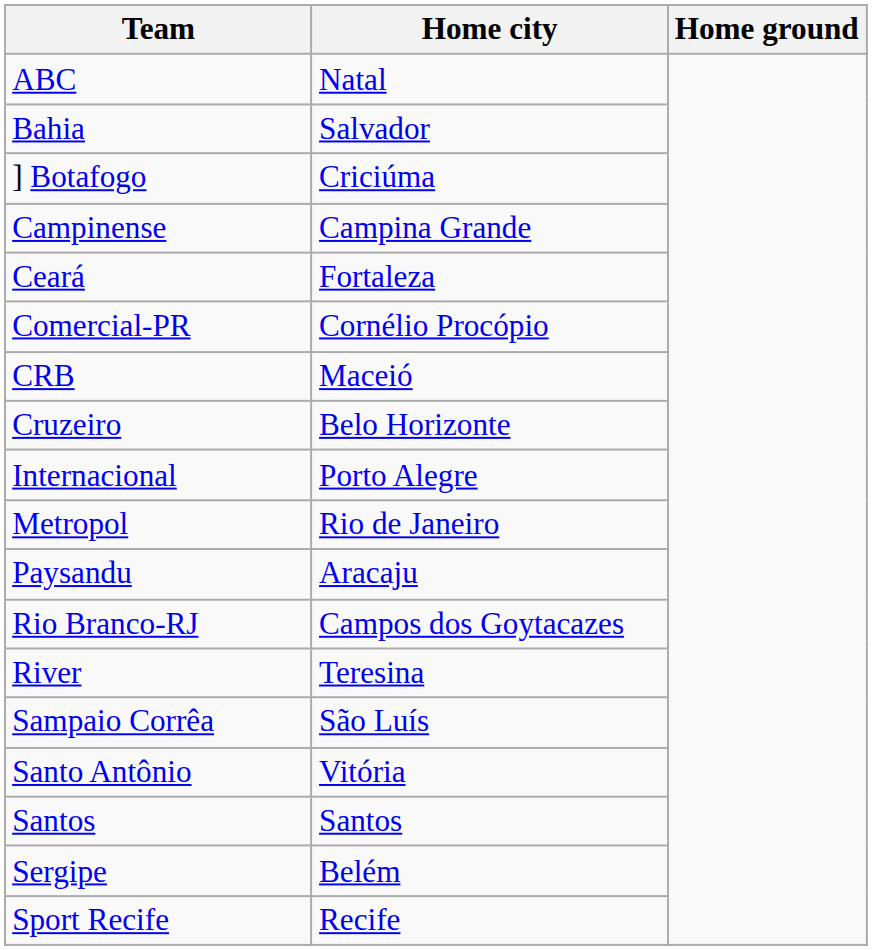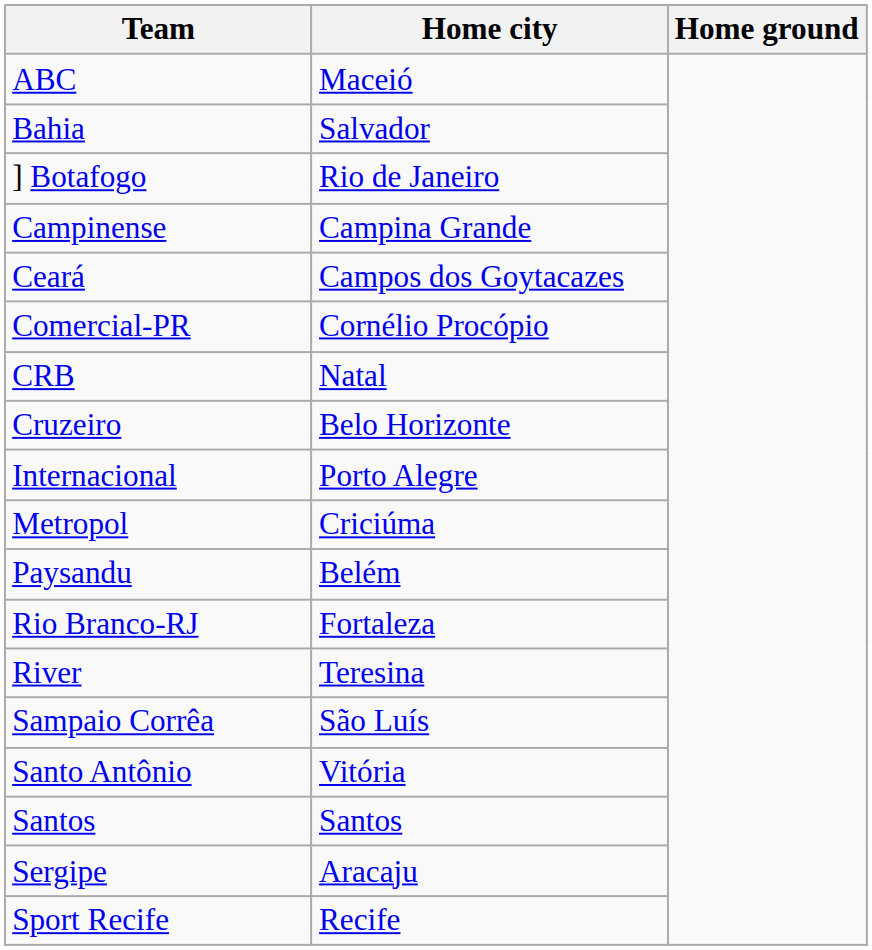ABC | Home city: Natal -> Maceió
] Botafogo | Home city: Criciúma -> Rio de Janeiro
Ceará | Home city: Fortaleza -> Campos dos Goytacazes
CRB | Home city: Maceió -> Natal
Metropol | Home city: Rio de Janeiro -> Criciúma
Paysandu | Home city: Aracaju -> Belém
Rio Branco-RJ | Home city: Campos dos Goytacazes -> Fortaleza
Sergipe | Home city: Belém -> Aracaju
